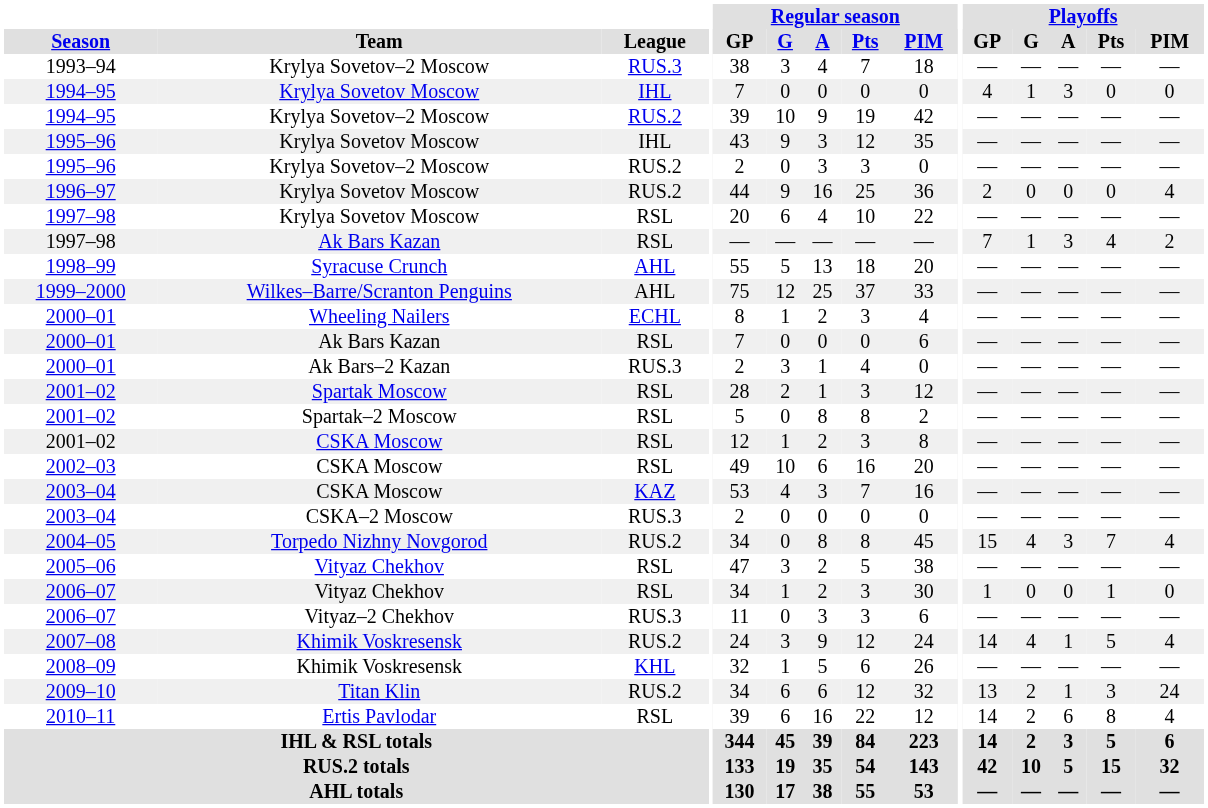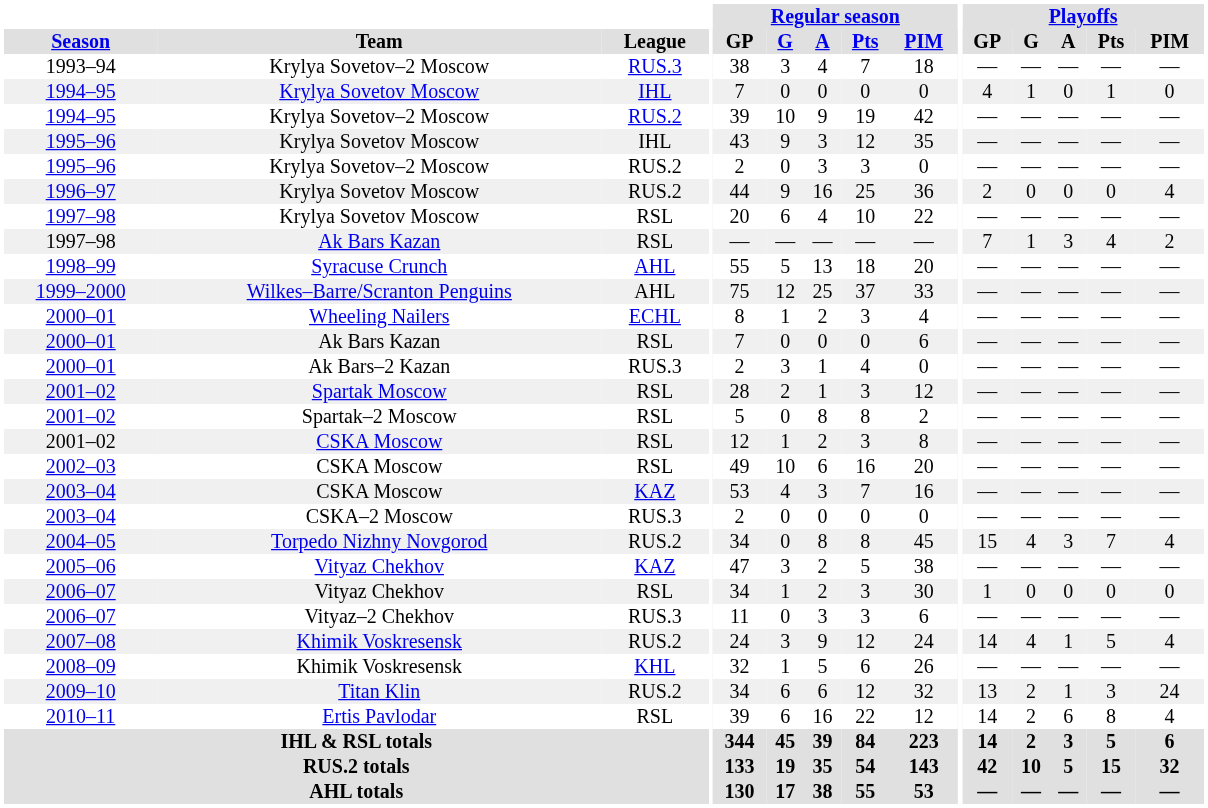1994–95 / Krylya Sovetov Moscow | Playoffs / A: 3 -> 0
1994–95 / Krylya Sovetov Moscow | Playoffs / Pts: 0 -> 1
2005–06 | League: RSL -> KAZ
2006–07 / Vityaz Chekhov | Playoffs / Pts: 1 -> 0
